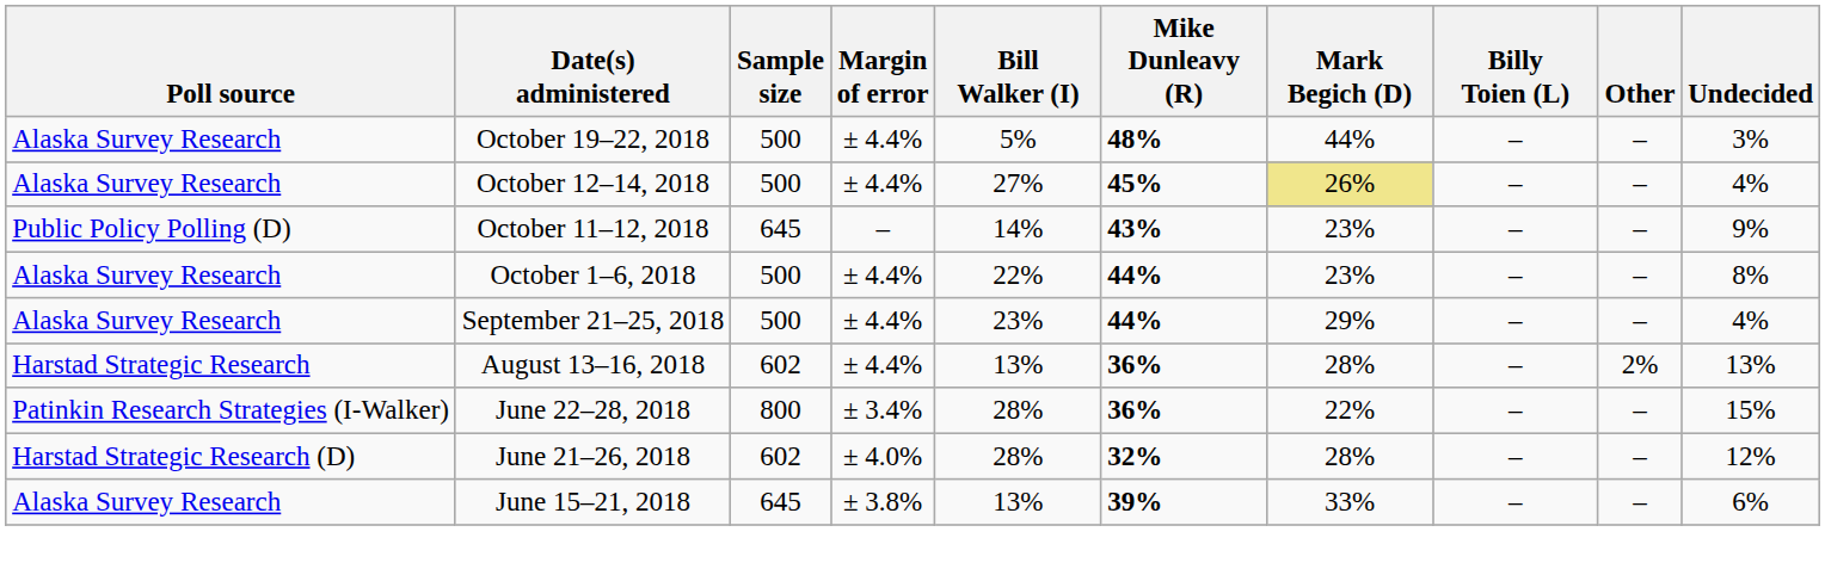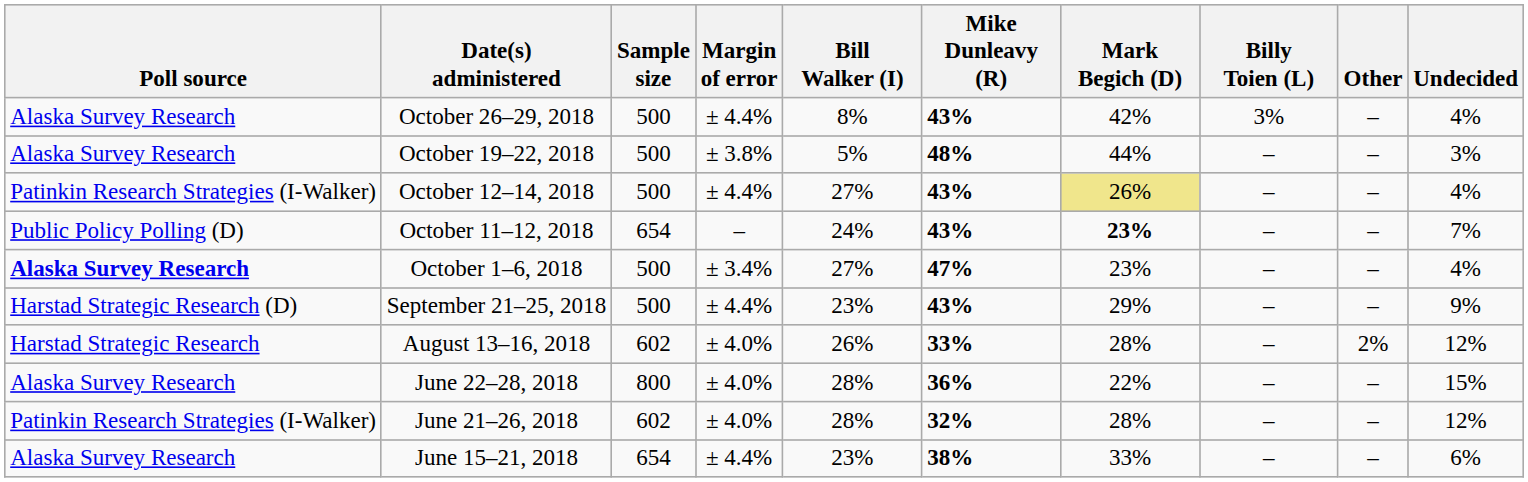+ row: Alaska Survey Research | October 26–29, 2018 | 500 | ± 4.4% | 8% | 43% | 42% | 3% | – | 4%
October 19–22, 2018 | Margin of error: ± 4.4% -> ± 3.8%
October 12–14, 2018 | Poll source: Alaska Survey Research -> Patinkin Research Strategies (I-Walker)
October 12–14, 2018 | Mike Dunleavy (R): 45% -> 43%
October 11–12, 2018 | Sample size: 645 -> 654
October 11–12, 2018 | Bill Walker (I): 14% -> 24%
October 11–12, 2018 | Mark Begich (D): normal -> bold
October 11–12, 2018 | Undecided: 9% -> 7%
October 1–6, 2018 | Poll source: normal -> bold
October 1–6, 2018 | Margin of error: ± 4.4% -> ± 3.4%
October 1–6, 2018 | Bill Walker (I): 22% -> 27%
October 1–6, 2018 | Mike Dunleavy (R): 44% -> 47%
October 1–6, 2018 | Undecided: 8% -> 4%
September 21–25, 2018 | Poll source: Alaska Survey Research -> Harstad Strategic Research (D)
September 21–25, 2018 | Mike Dunleavy (R): 44% -> 43%
September 21–25, 2018 | Undecided: 4% -> 9%
August 13–16, 2018 | Margin of error: ± 4.4% -> ± 4.0%
August 13–16, 2018 | Bill Walker (I): 13% -> 26%
August 13–16, 2018 | Mike Dunleavy (R): 36% -> 33%
August 13–16, 2018 | Undecided: 13% -> 12%
June 22–28, 2018 | Poll source: Patinkin Research Strategies (I-Walker) -> Alaska Survey Research
June 22–28, 2018 | Margin of error: ± 3.4% -> ± 4.0%
June 21–26, 2018 | Poll source: Harstad Strategic Research (D) -> Patinkin Research Strategies (I-Walker)
June 15–21, 2018 | Sample size: 645 -> 654
June 15–21, 2018 | Margin of error: ± 3.8% -> ± 4.4%
June 15–21, 2018 | Bill Walker (I): 13% -> 23%
June 15–21, 2018 | Mike Dunleavy (R): 39% -> 38%
